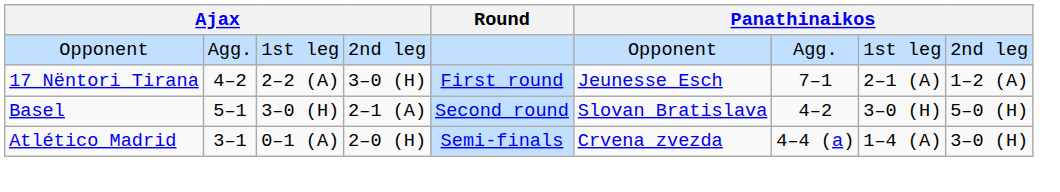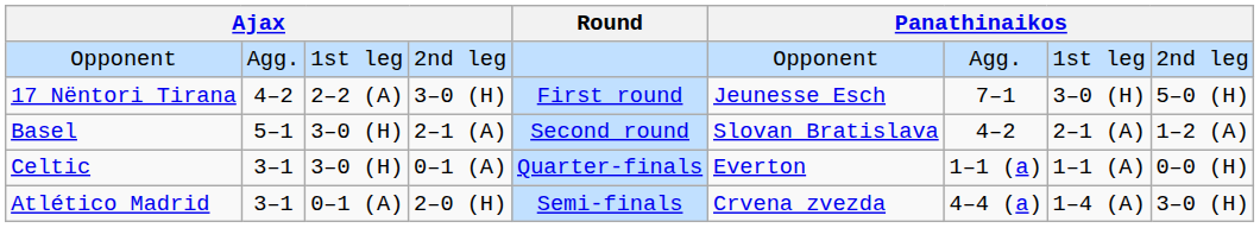17 Nëntori Tirana | column 8: 2–1 (A) -> 3–0 (H)
17 Nëntori Tirana | column 9: 1–2 (A) -> 5–0 (H)
Basel | column 8: 3–0 (H) -> 2–1 (A)
Basel | column 9: 5–0 (H) -> 1–2 (A)
+ row: Celtic | 3–1 | 3–0 (H) | 0–1 (A) | Quarter-finals | Everton | 1–1 (a) | 1–1 (A) | 0–0 (H)
